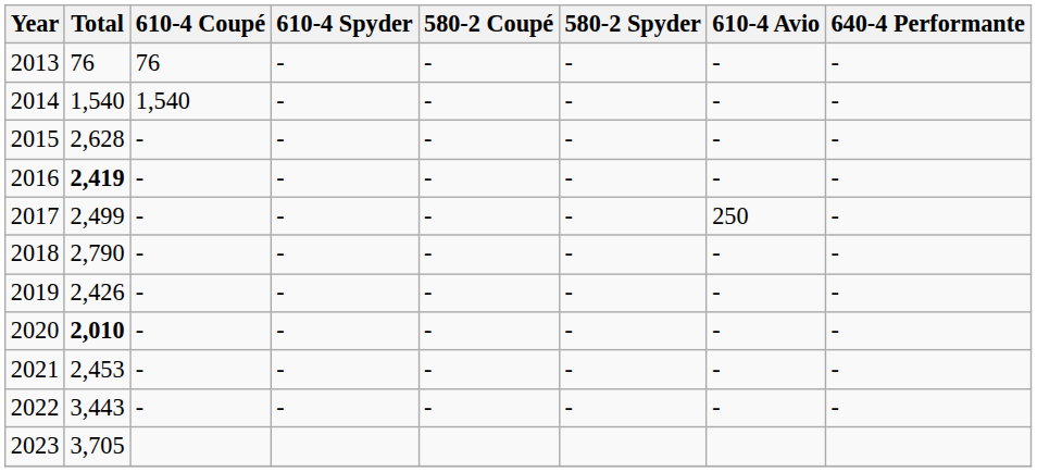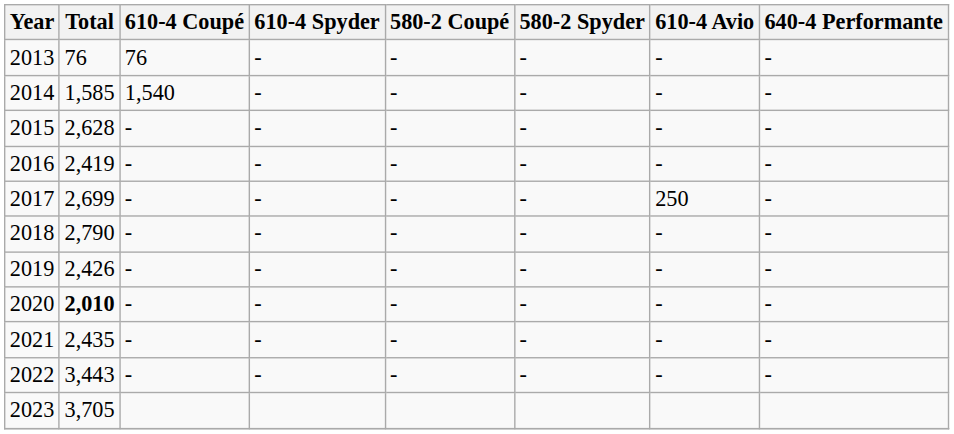2014 | Total: 1,540 -> 1,585
2016 | Total: bold -> normal
2017 | Total: 2,499 -> 2,699
2021 | Total: 2,453 -> 2,435
